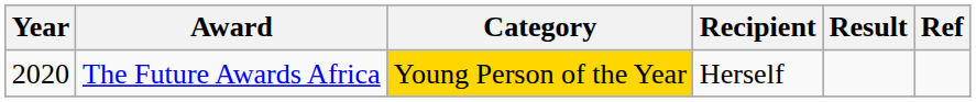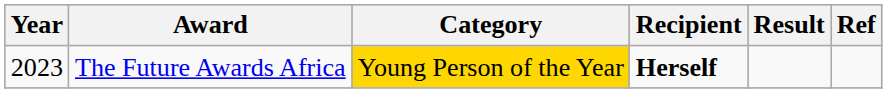The Future Awards Africa | Year: 2020 -> 2023
The Future Awards Africa | Recipient: normal -> bold
